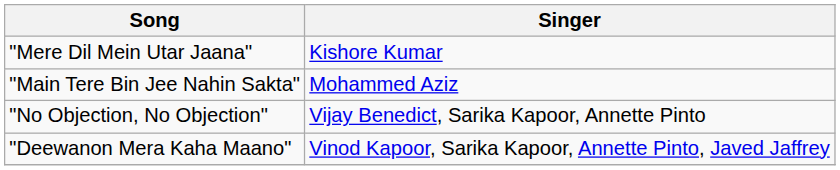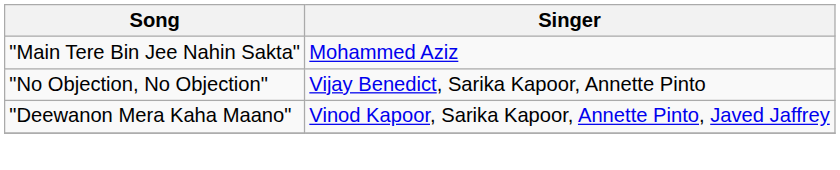- row: "Mere Dil Mein Utar Jaana" | Kishore Kumar
